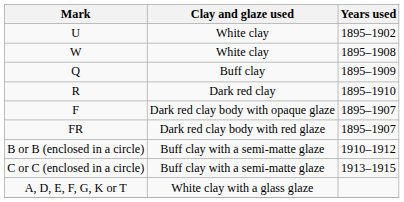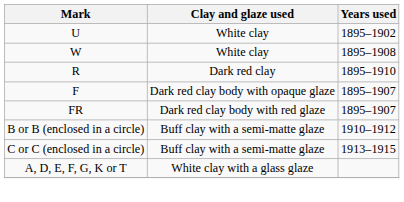- row: Q | Buff clay | 1895–1909
